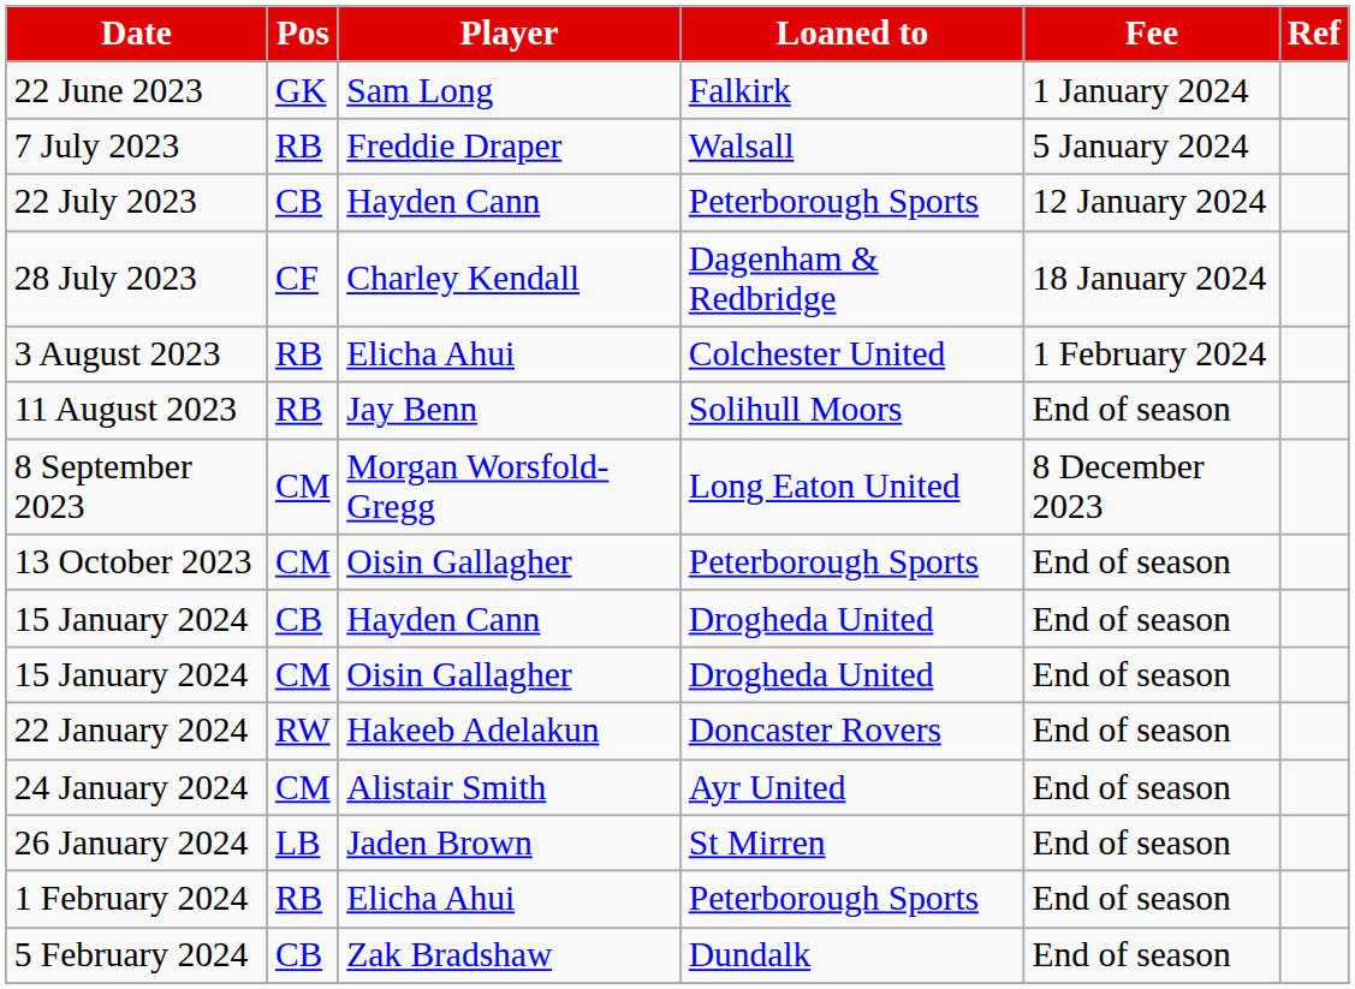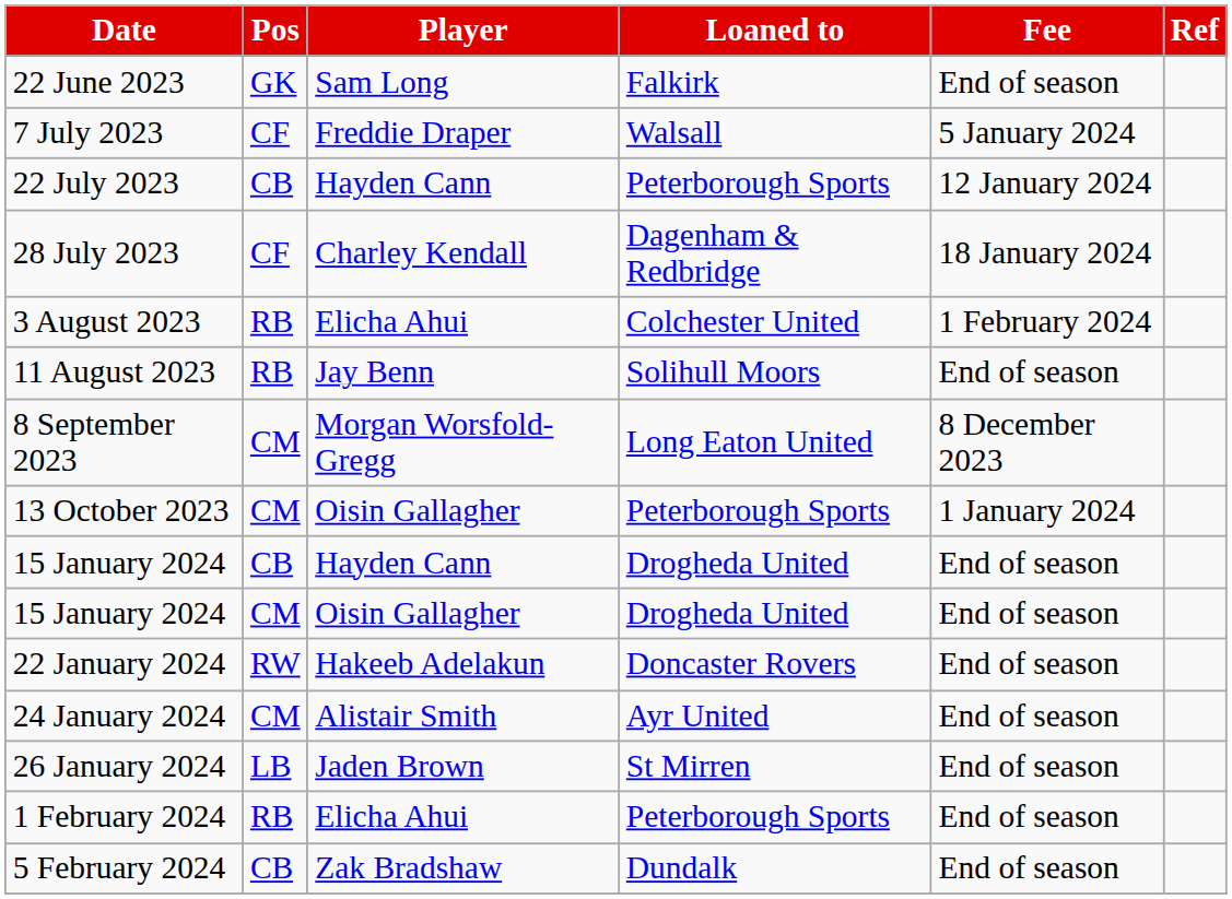22 June 2023 | Fee: 1 January 2024 -> End of season
7 July 2023 | Pos: RB -> CF
13 October 2023 | Fee: End of season -> 1 January 2024
